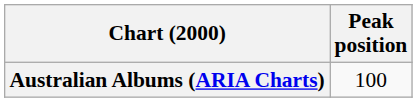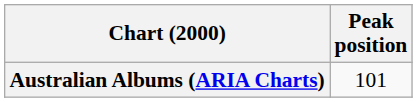Australian Albums (ARIA Charts) | Peak position: 100 -> 101
